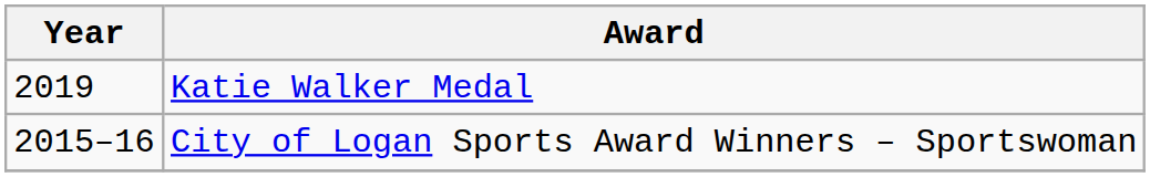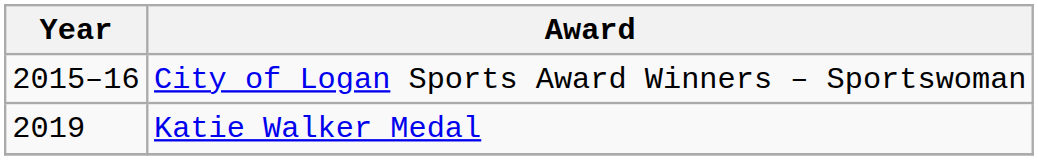rows swapped: City of Logan Sports Award Winners – Sportswoman <-> Katie Walker Medal
